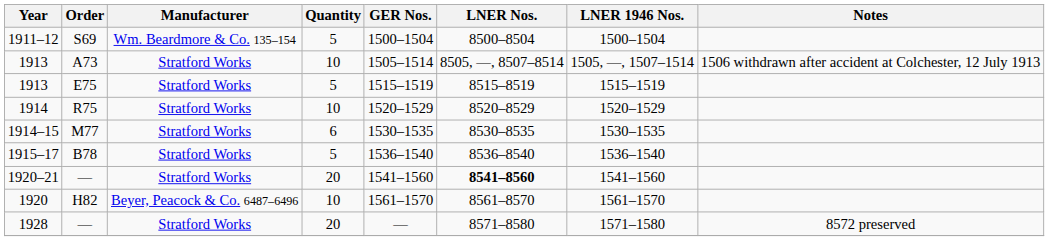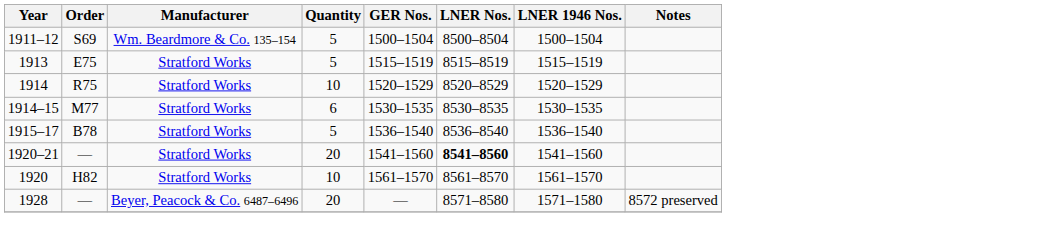- row: 1913 | A73 | Stratford Works | 10 | 1505–1514 | 8505, —, 8507–8514 | 1505, —, 1507–1514 | 1506 withdrawn after accident at Colchester, 12 July 1913
1920 | Manufacturer: Beyer, Peacock & Co. 6487–6496 -> Stratford Works
1928 | Manufacturer: Stratford Works -> Beyer, Peacock & Co. 6487–6496
